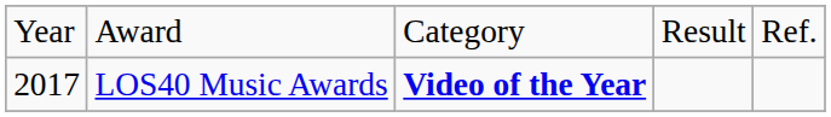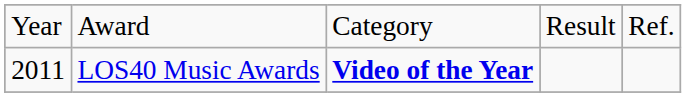LOS40 Music Awards | column 1: 2017 -> 2011
